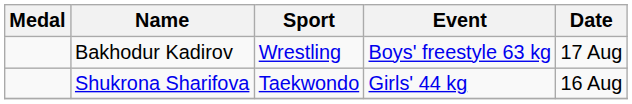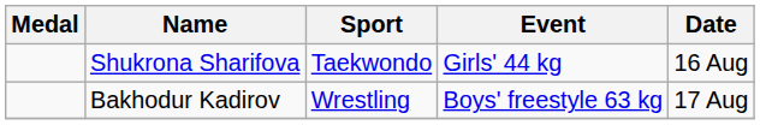rows swapped: Bakhodur Kadirov <-> Shukrona Sharifova
